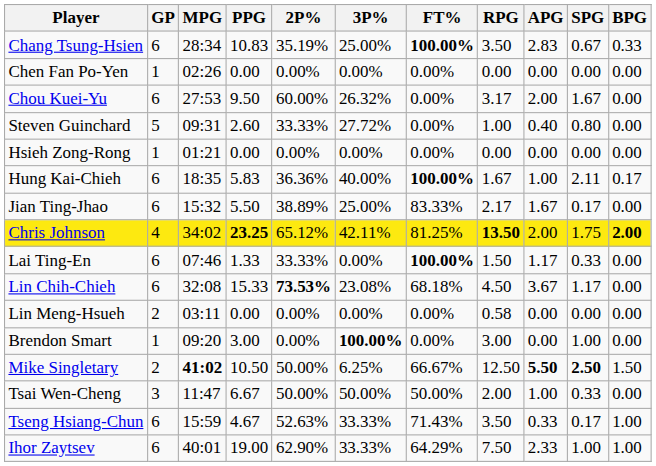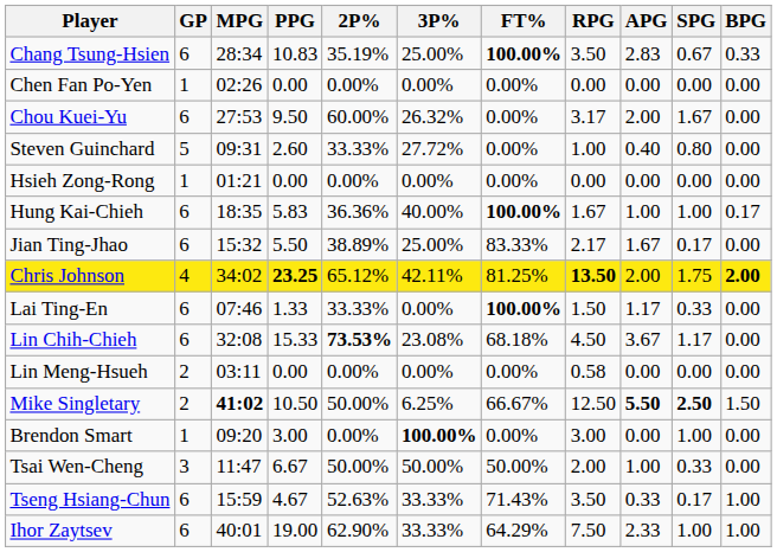Hung Kai-Chieh | SPG: 2.11 -> 1.00
rows swapped: Mike Singletary <-> Brendon Smart
